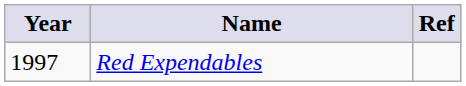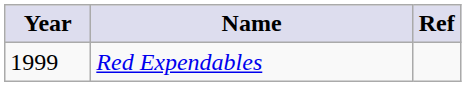Red Expendables | Year: 1997 -> 1999
